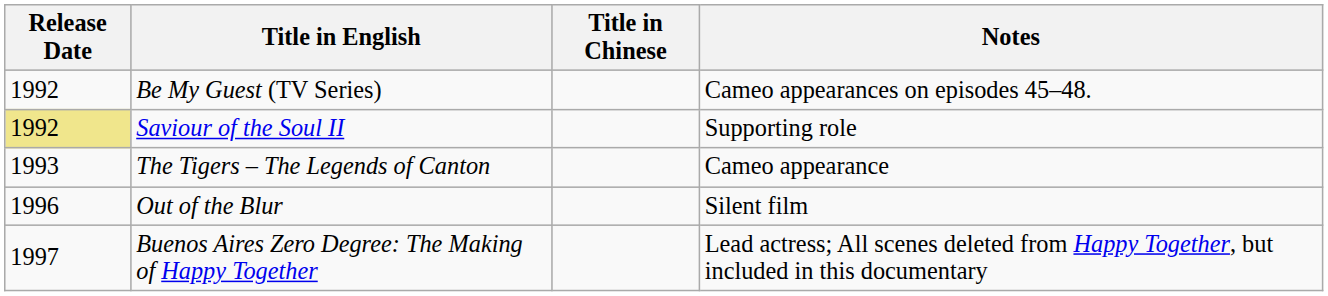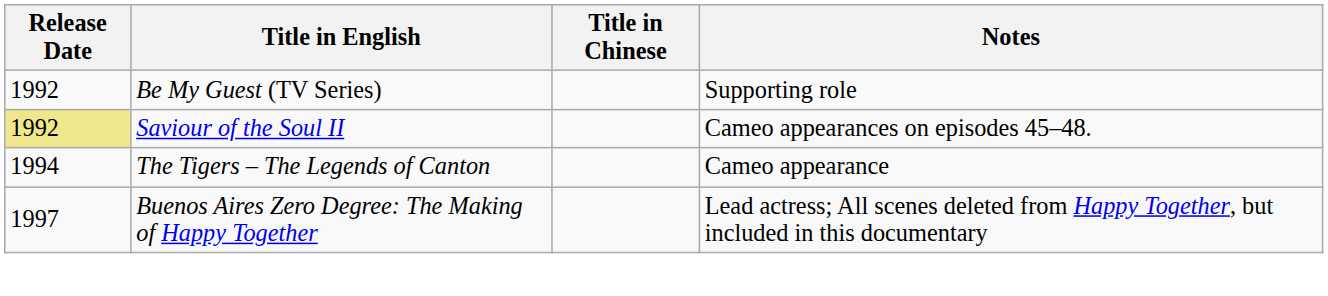Be My Guest (TV Series) | Notes: Cameo appearances on episodes 45–48. -> Supporting role
Saviour of the Soul II | Notes: Supporting role -> Cameo appearances on episodes 45–48.
The Tigers – The Legends of Canton | Release Date: 1993 -> 1994
- row: 1996 | Out of the Blur | Silent film
